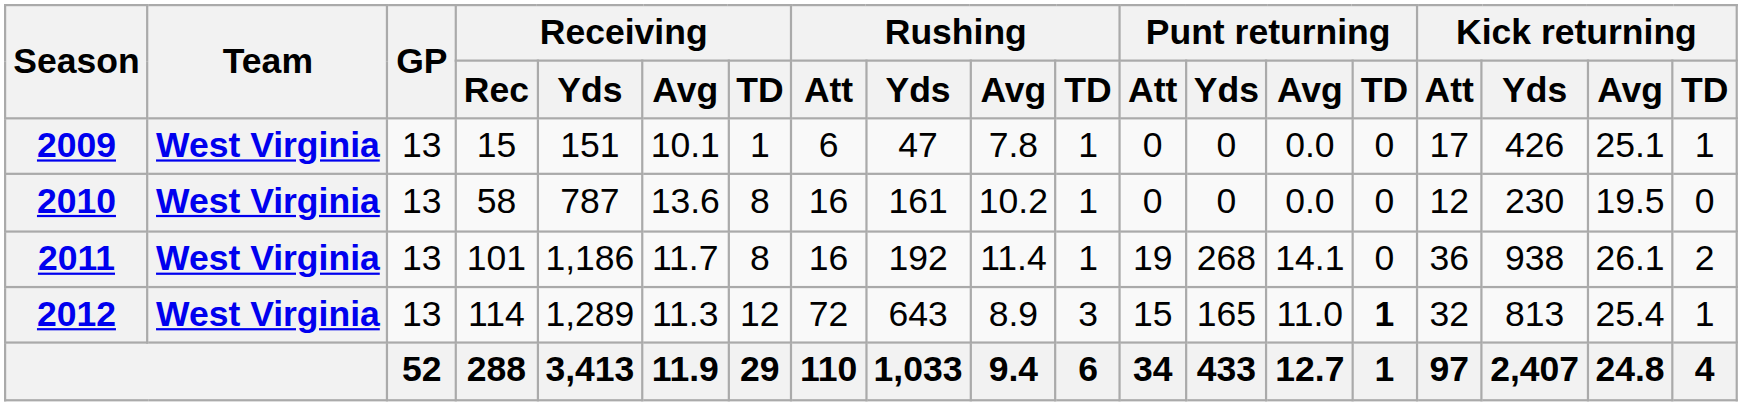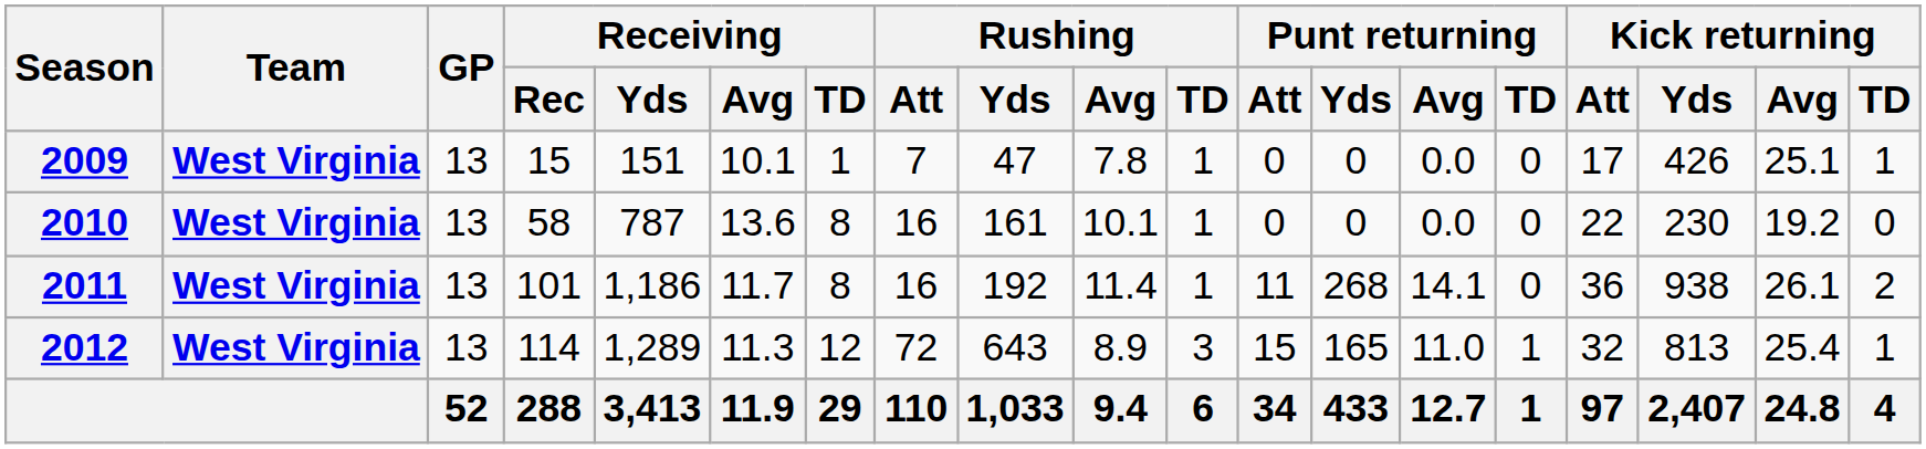2009 | Rushing / Att: 6 -> 7
2010 | Rushing / Avg: 10.2 -> 10.1
2010 | Kick returning / Att: 12 -> 22
2010 | Kick returning / Avg: 19.5 -> 19.2
2011 | Punt returning / Att: 19 -> 11
2012 | Punt returning / TD: bold -> normal
